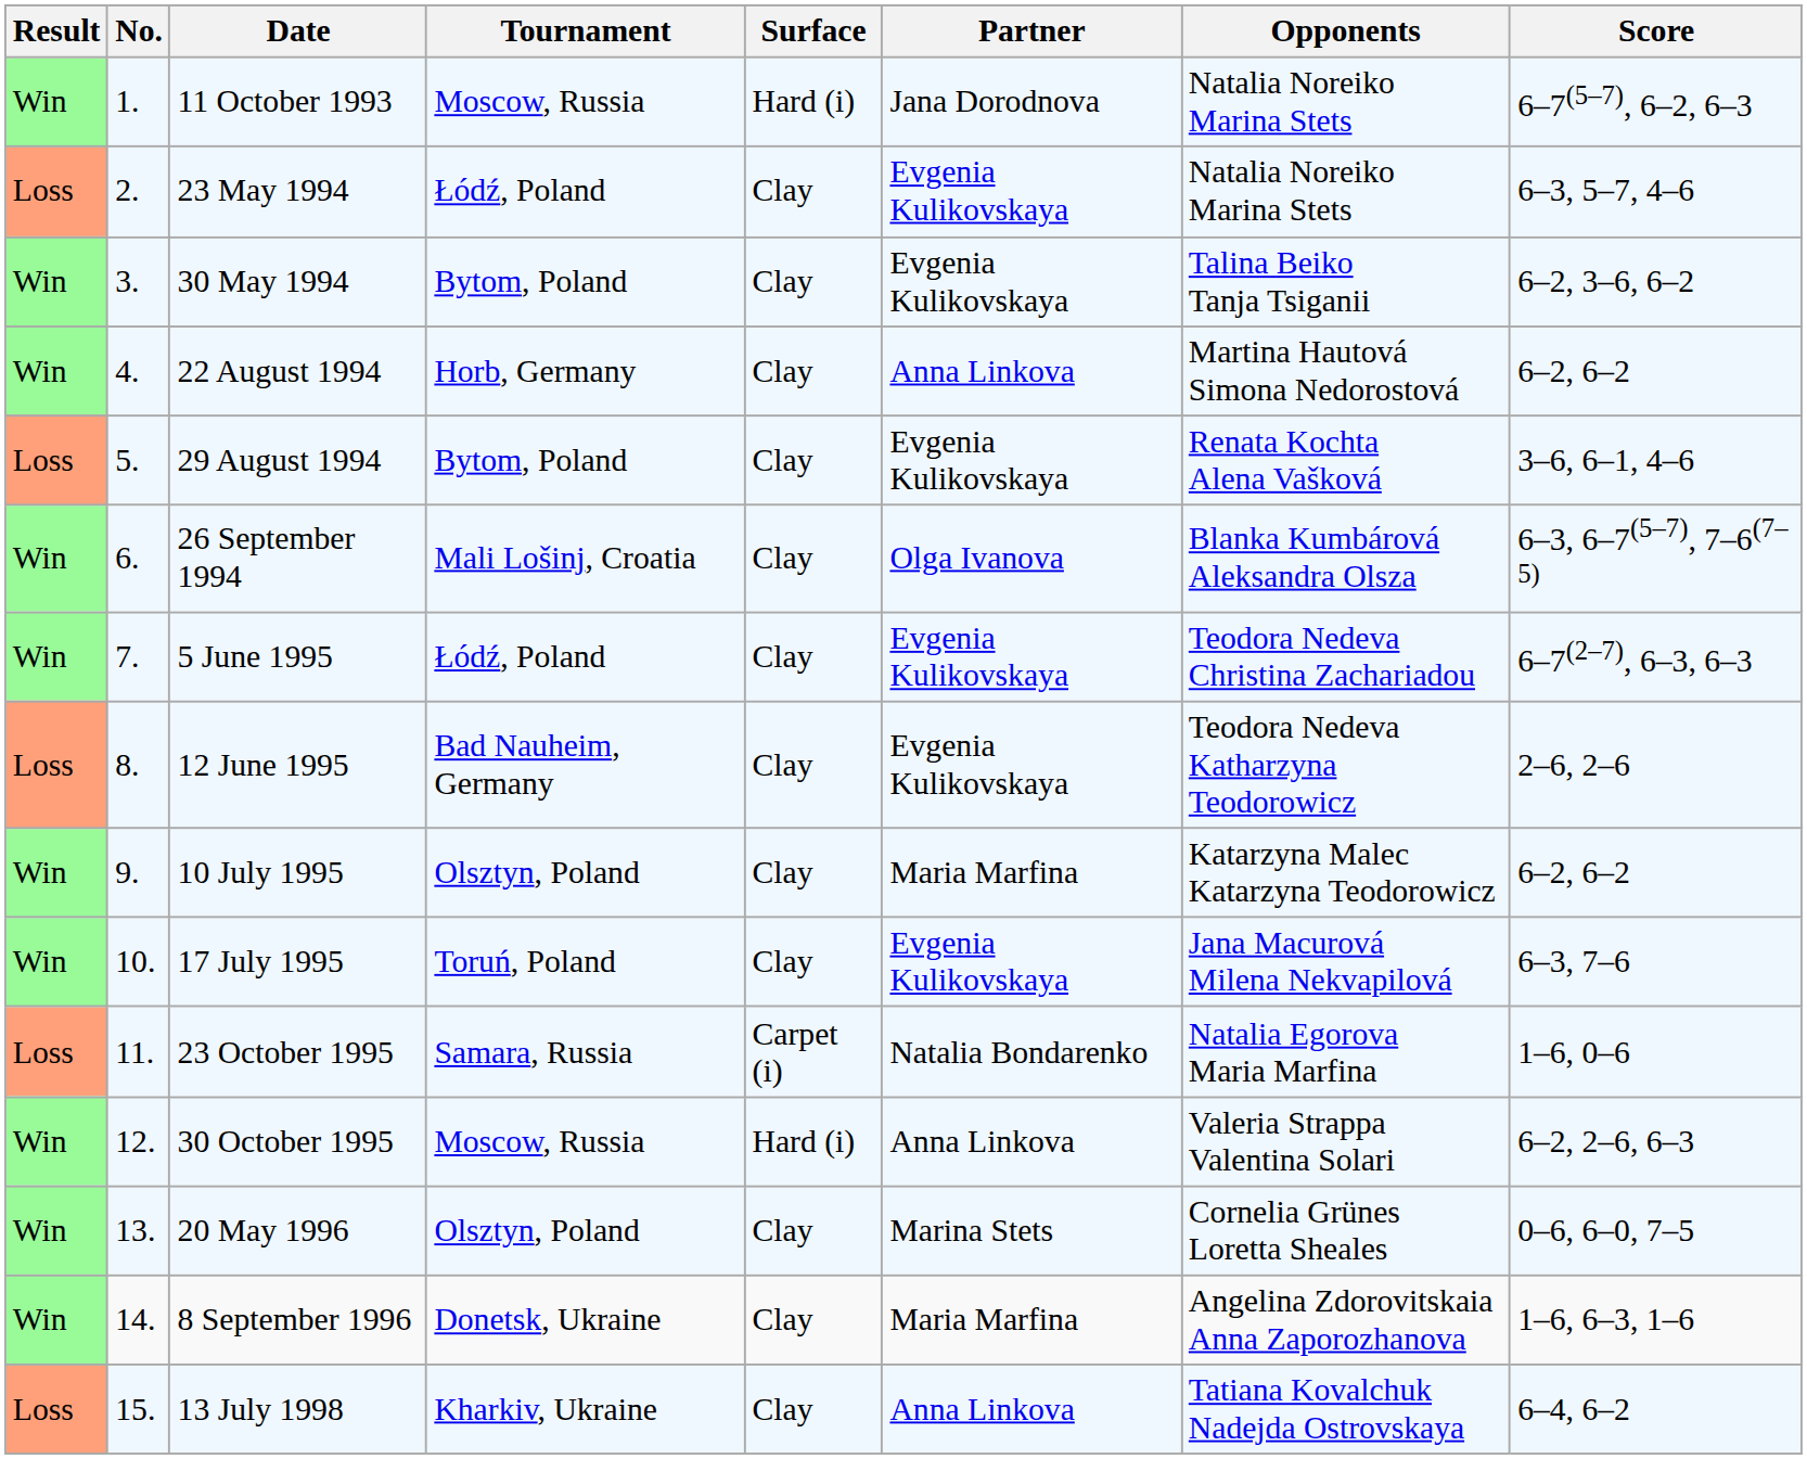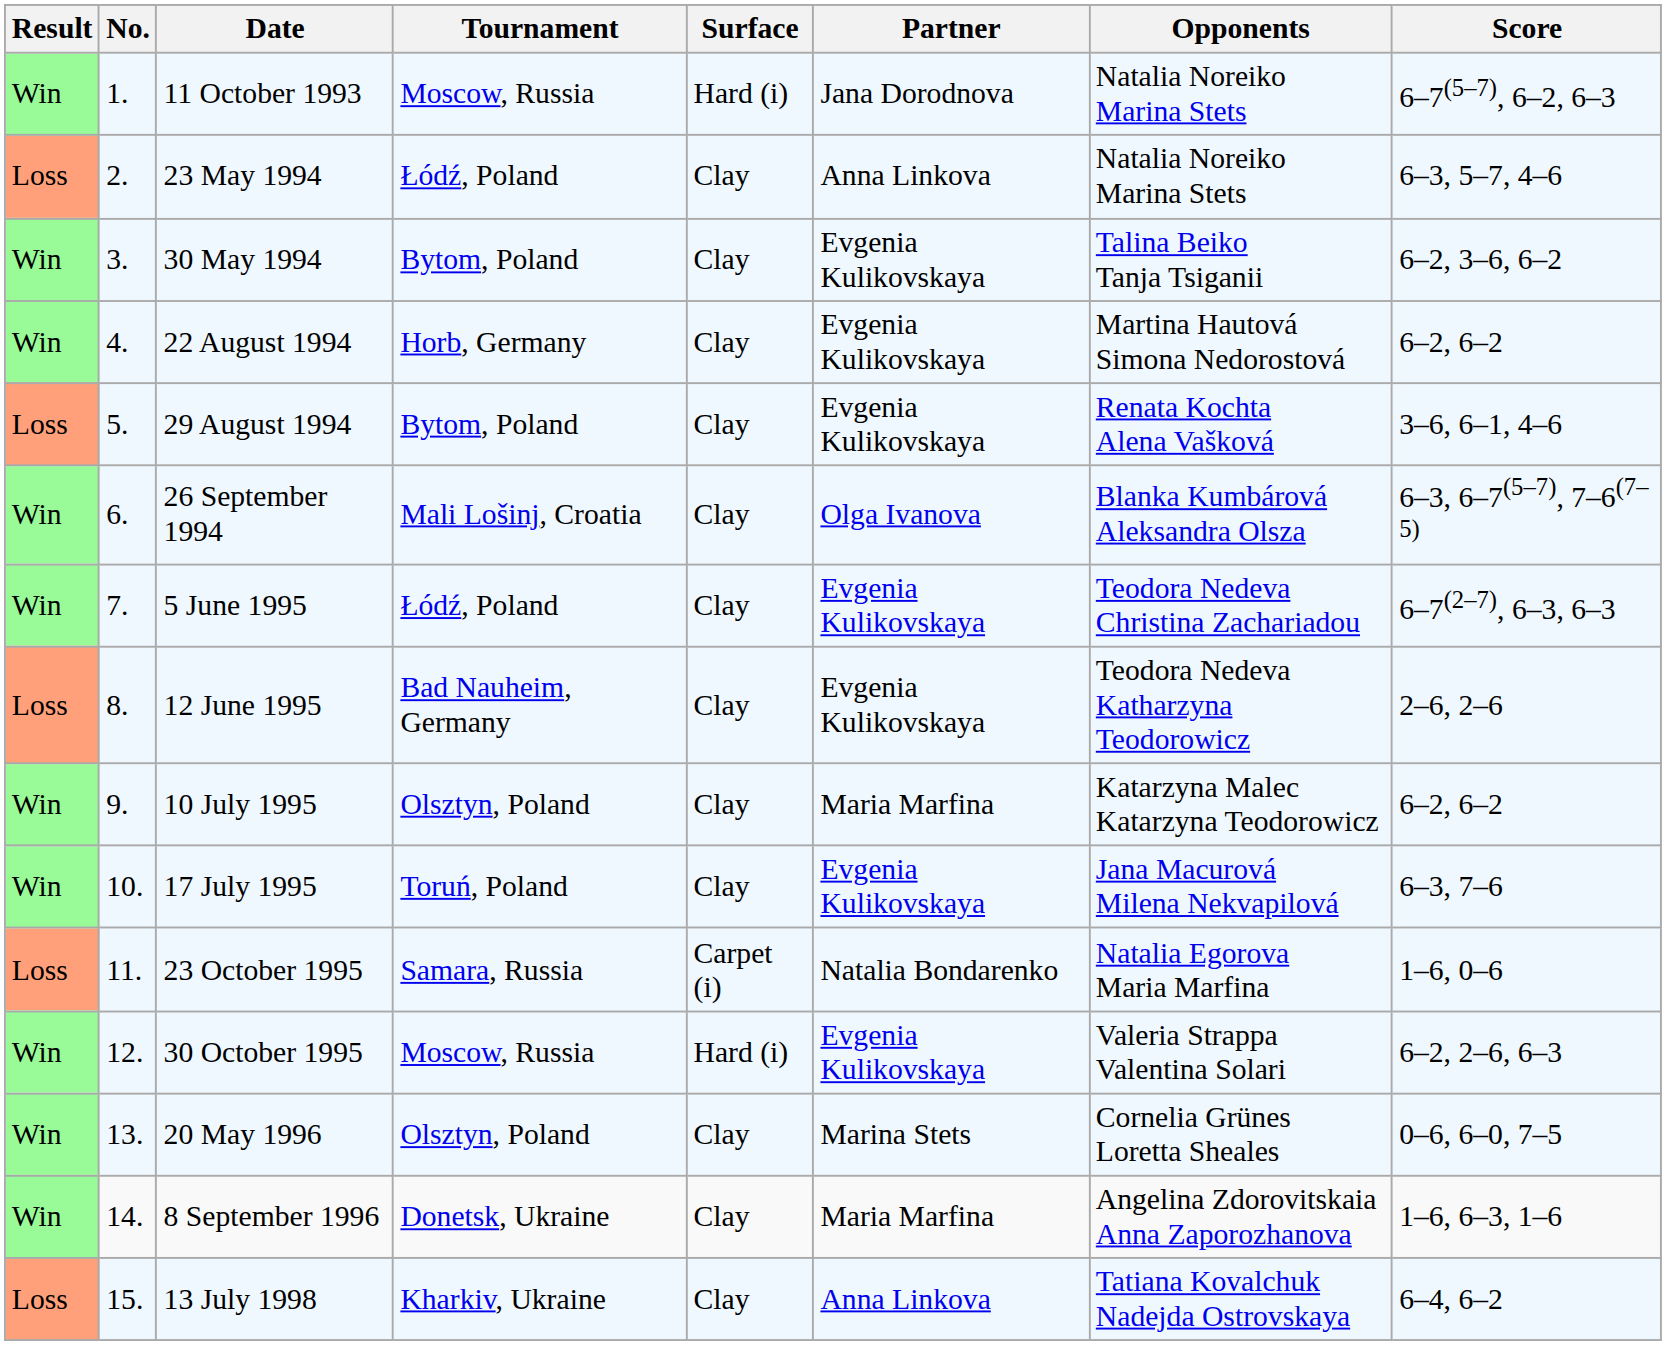23 May 1994 | Partner: Evgenia Kulikovskaya -> Anna Linkova
22 August 1994 | Partner: Anna Linkova -> Evgenia Kulikovskaya
30 October 1995 | Partner: Anna Linkova -> Evgenia Kulikovskaya
